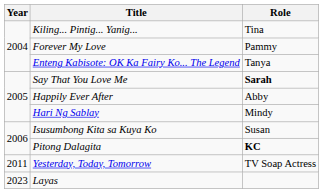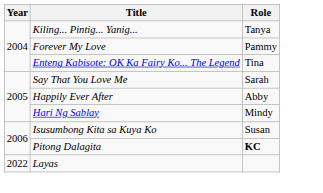Kiling... Pintig... Yanig... | Role: Tina -> Tanya
Enteng Kabisote: OK Ka Fairy Ko... The Legend | Role: Tanya -> Tina
Say That You Love Me | Role: bold -> normal
- row: 2011 | Yesterday, Today, Tomorrow | TV Soap Actress
Layas | Year: 2023 -> 2022
